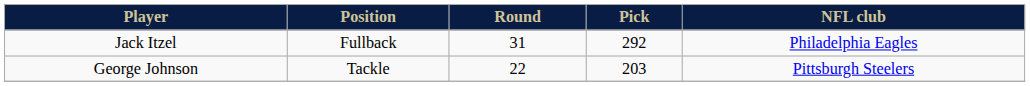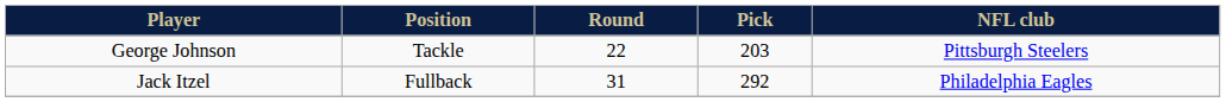rows swapped: George Johnson <-> Jack Itzel
